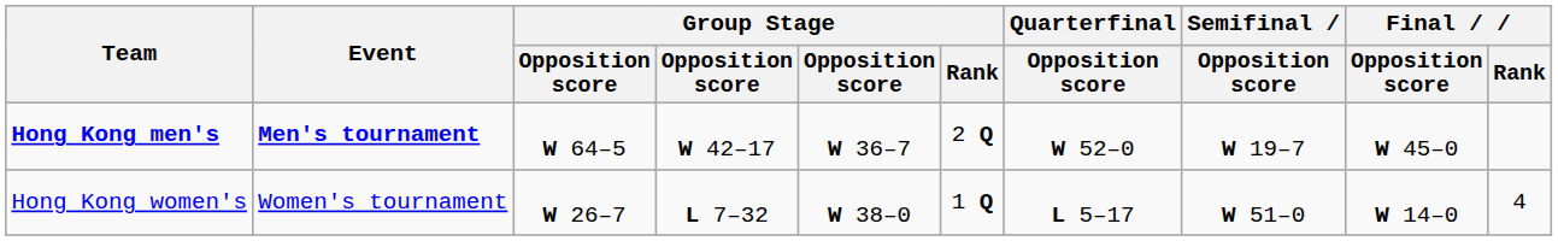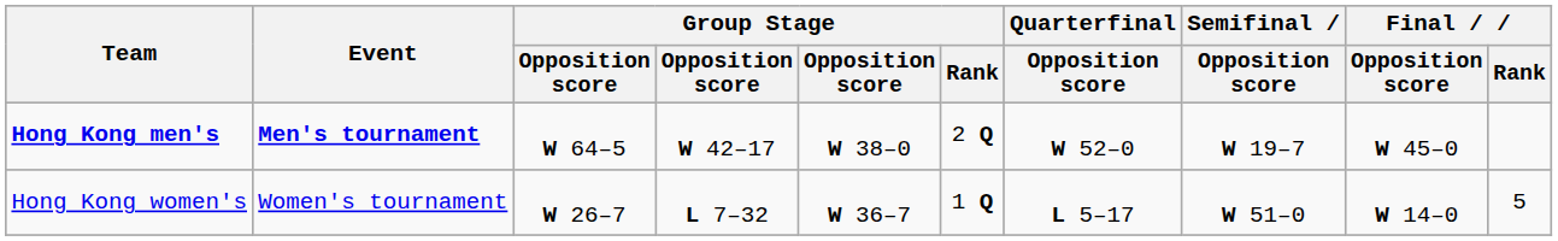Hong Kong men's | column 5: W 36–7 -> W 38–0
Hong Kong women's | column 5: W 38–0 -> W 36–7
Hong Kong women's | Final / Rank: 4 -> 5
